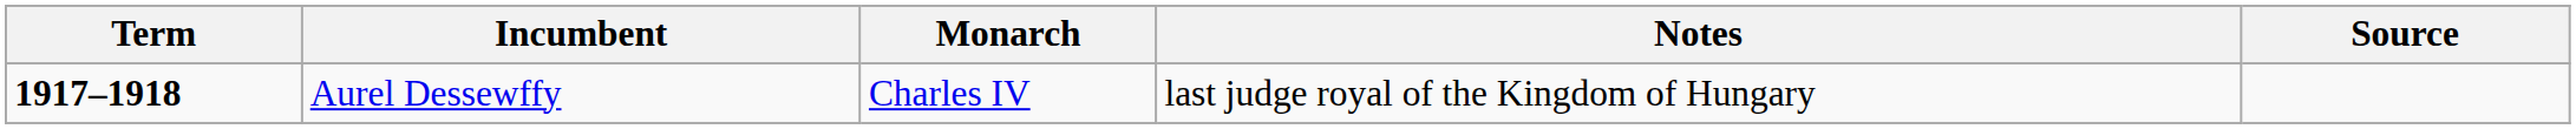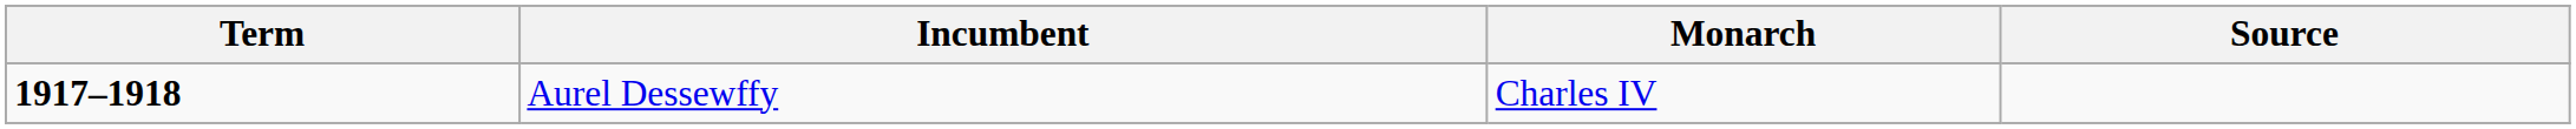- column: Notes | last judge royal of the Kingdom of Hungary
